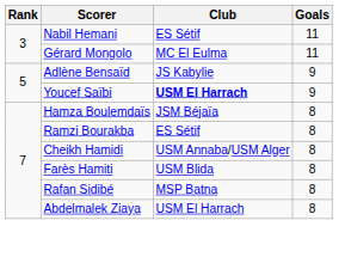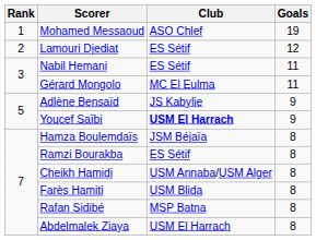+ row: 1 | Mohamed Messaoud | ASO Chlef | 19
+ row: 2 | Lamouri Djediat | ES Sétif | 12
